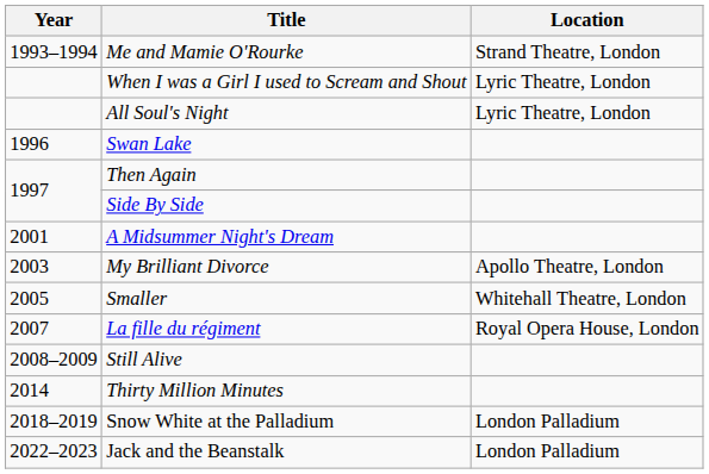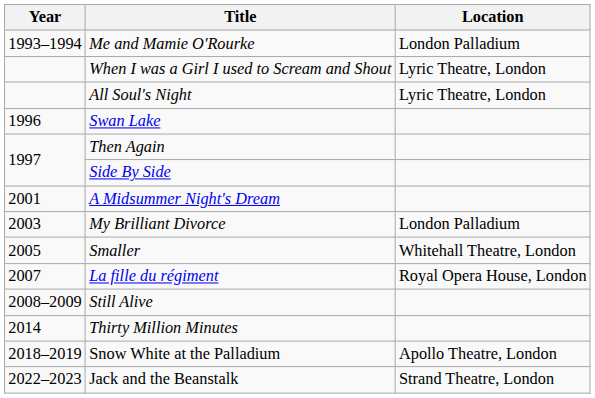Me and Mamie O'Rourke | Location: Strand Theatre, London -> London Palladium
My Brilliant Divorce | Location: Apollo Theatre, London -> London Palladium
Snow White at the Palladium | Location: London Palladium -> Apollo Theatre, London
Jack and the Beanstalk | Location: London Palladium -> Strand Theatre, London
